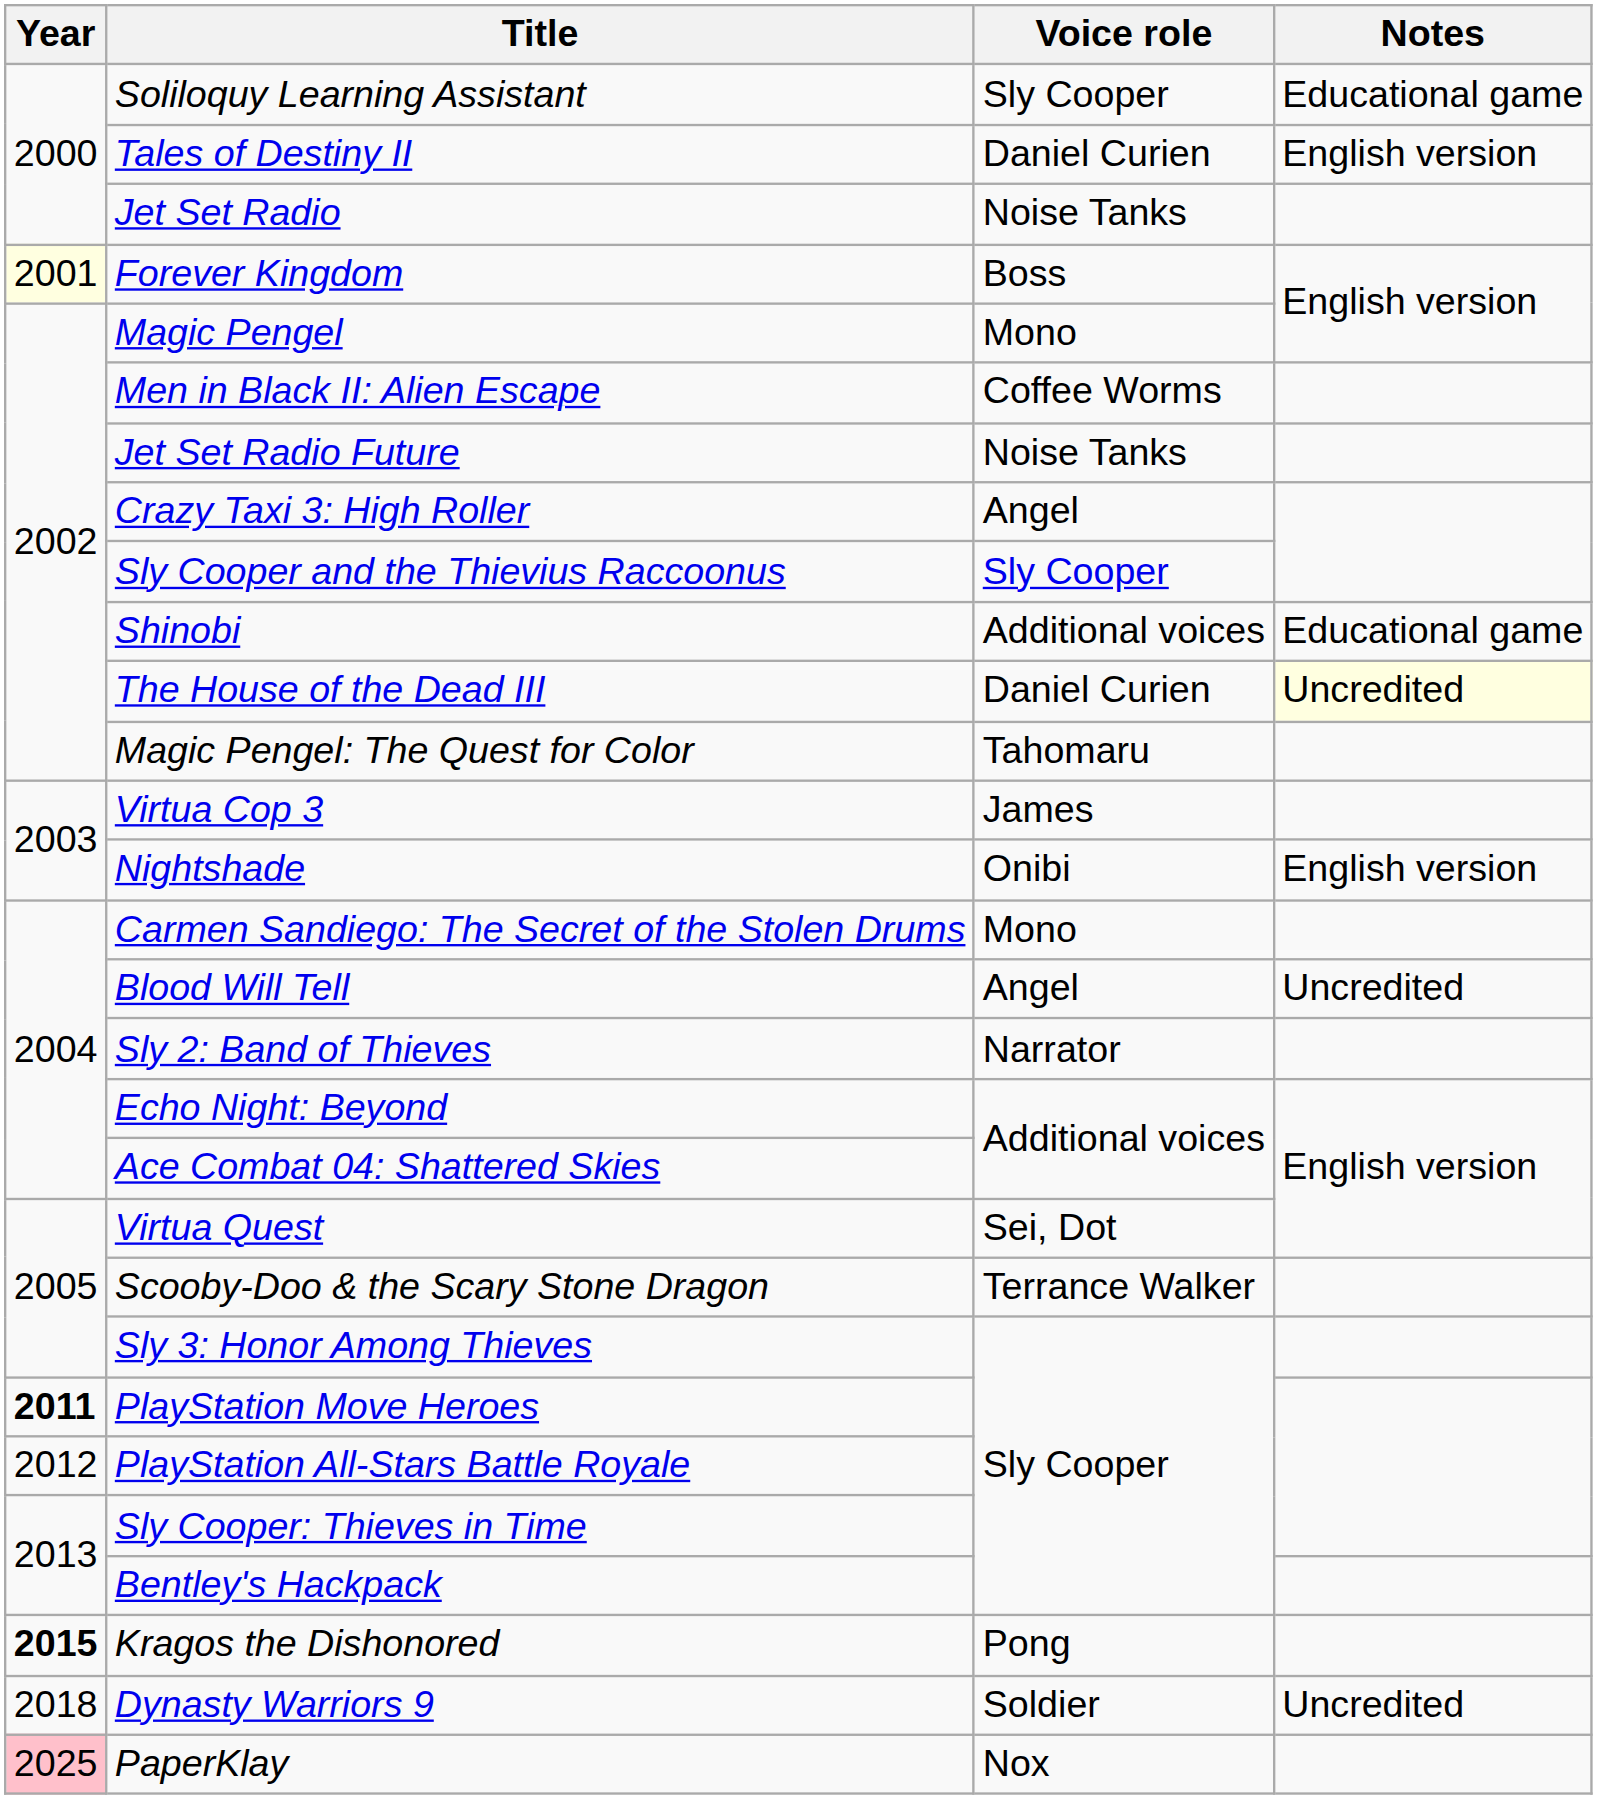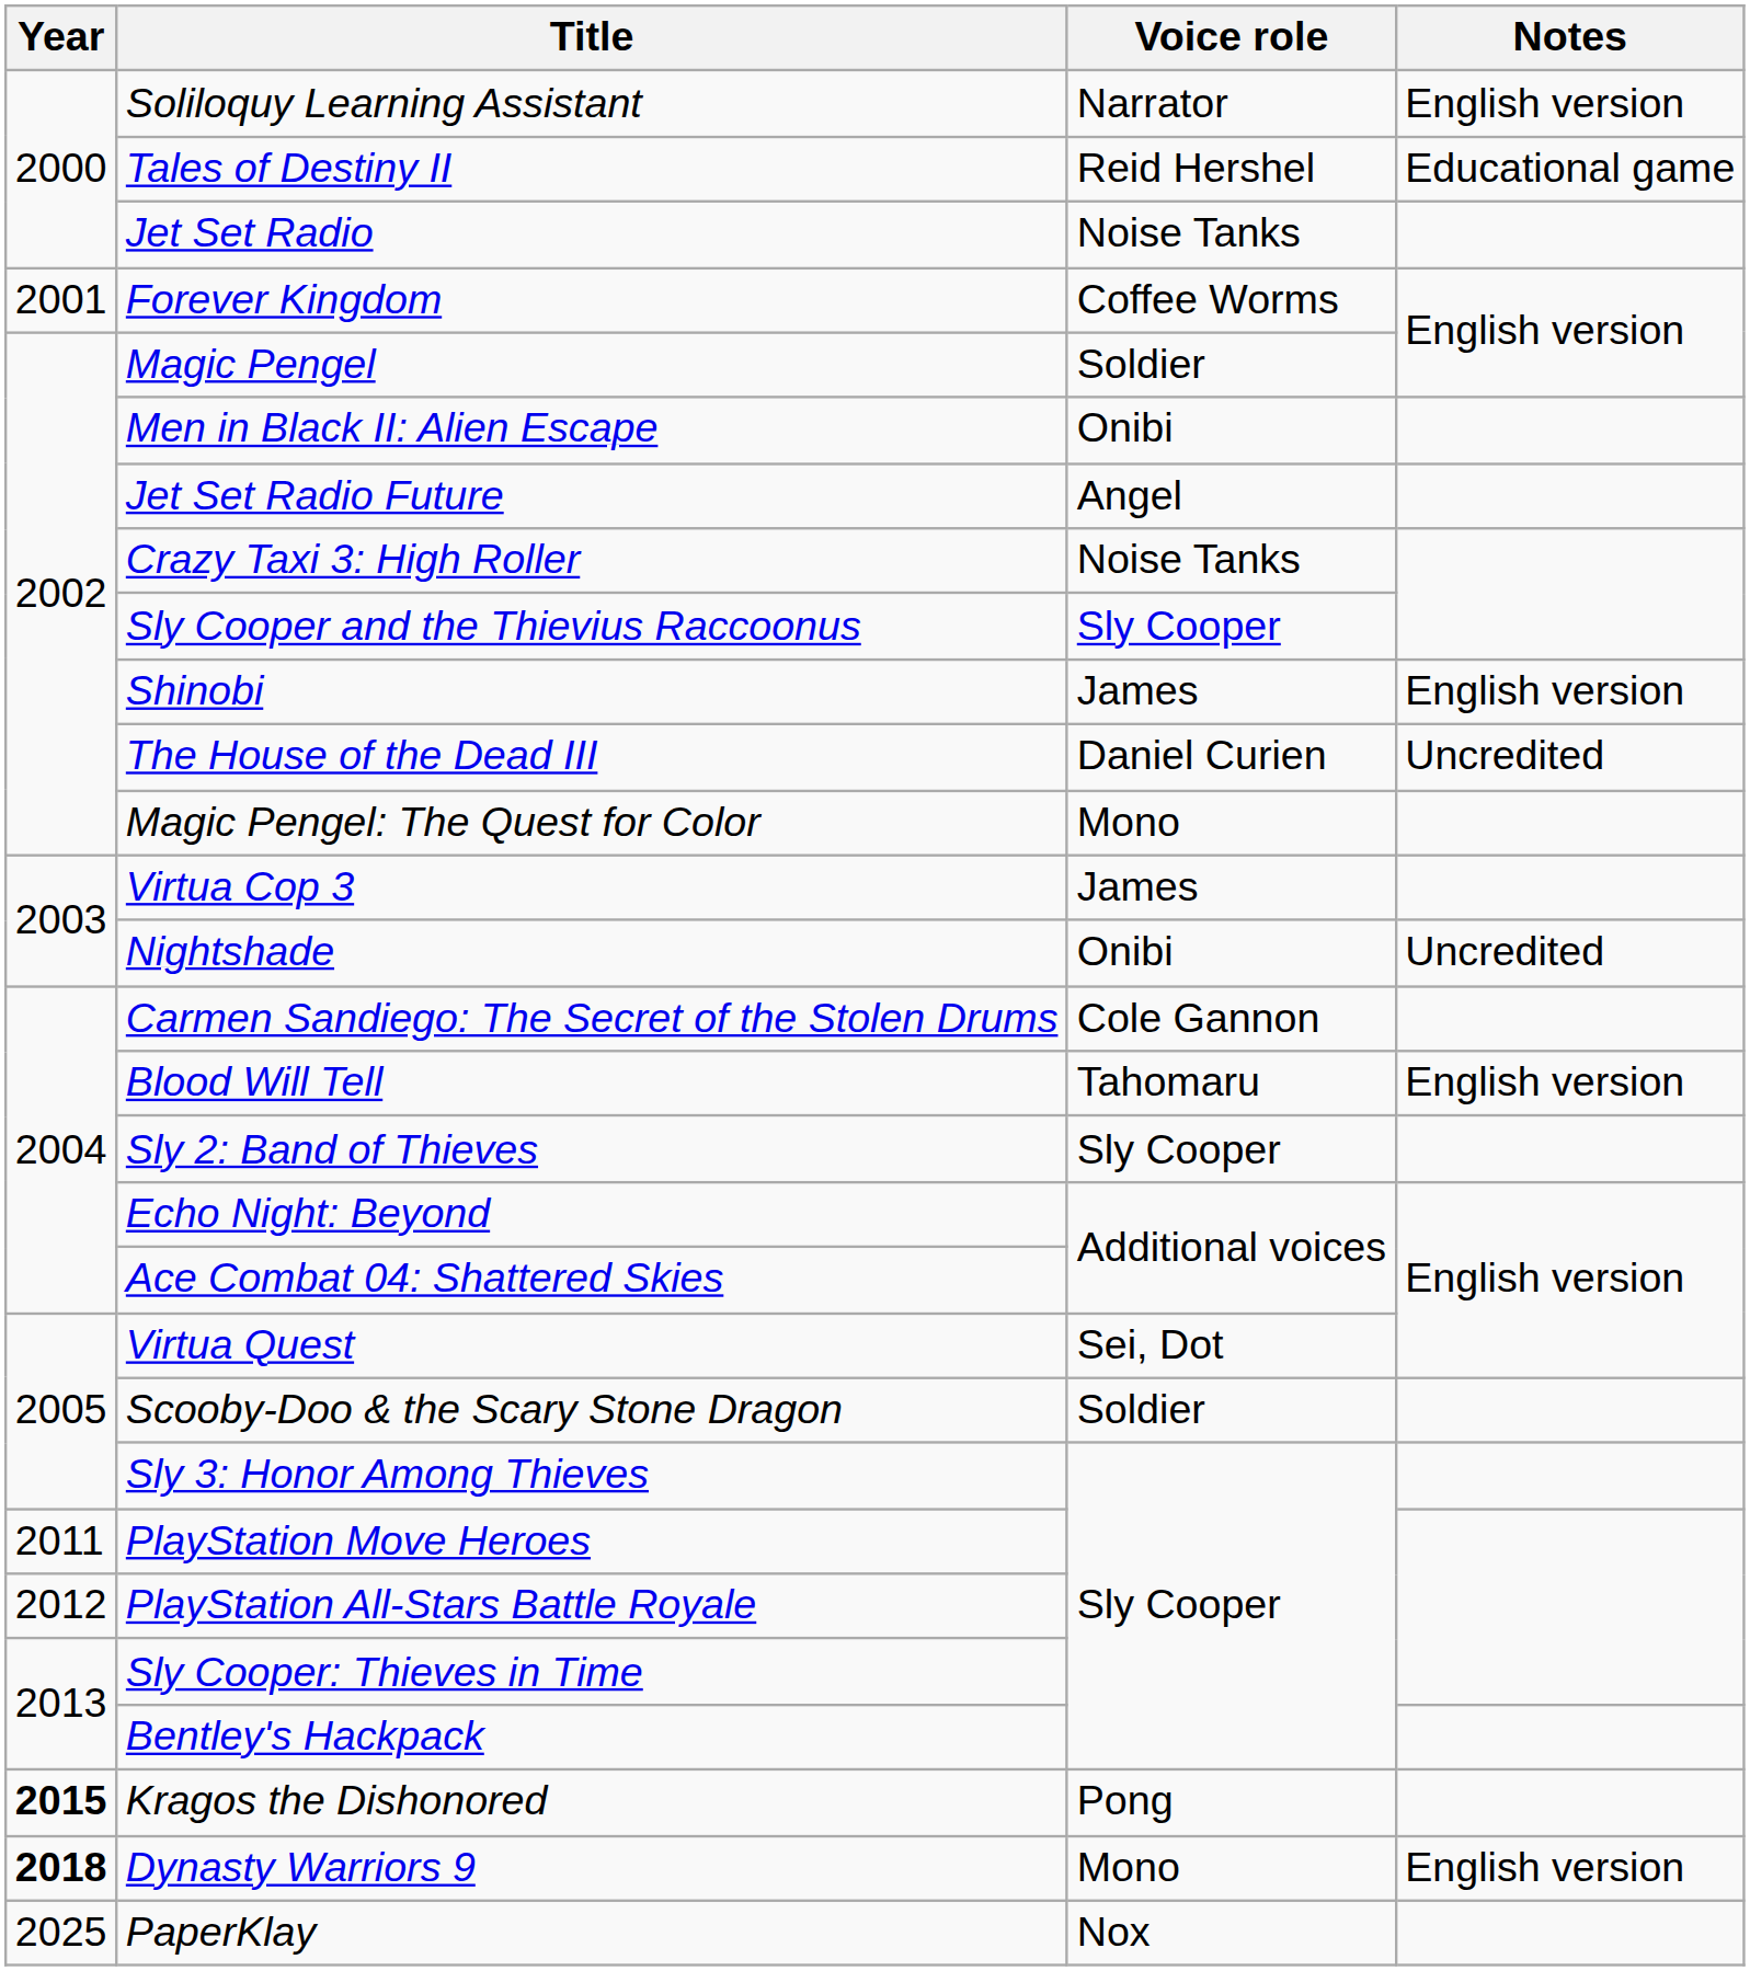Soliloquy Learning Assistant | Voice role: Sly Cooper -> Narrator
Soliloquy Learning Assistant | Notes: Educational game -> English version
Tales of Destiny II | Voice role: Daniel Curien -> Reid Hershel
Tales of Destiny II | Notes: English version -> Educational game
Forever Kingdom | Year: lightyellow background -> no background
Forever Kingdom | Voice role: Boss -> Coffee Worms
Magic Pengel | Voice role: Mono -> Soldier
Men in Black II: Alien Escape | Voice role: Coffee Worms -> Onibi
Jet Set Radio Future | Voice role: Noise Tanks -> Angel
Crazy Taxi 3: High Roller | Voice role: Angel -> Noise Tanks
Shinobi | Voice role: Additional voices -> James
Shinobi | Notes: Educational game -> English version
The House of the Dead III | Notes: lightyellow background -> no background
Magic Pengel: The Quest for Color | Voice role: Tahomaru -> Mono
Nightshade | Notes: English version -> Uncredited
Carmen Sandiego: The Secret of the Stolen Drums | Voice role: Mono -> Cole Gannon
Blood Will Tell | Voice role: Angel -> Tahomaru
Blood Will Tell | Notes: Uncredited -> English version
Sly 2: Band of Thieves | Voice role: Narrator -> Sly Cooper
Scooby-Doo & the Scary Stone Dragon | Voice role: Terrance Walker -> Soldier
PlayStation Move Heroes | Year: bold -> normal
Dynasty Warriors 9 | Year: normal -> bold
Dynasty Warriors 9 | Voice role: Soldier -> Mono
Dynasty Warriors 9 | Notes: Uncredited -> English version
PaperKlay | Year: pink background -> no background
